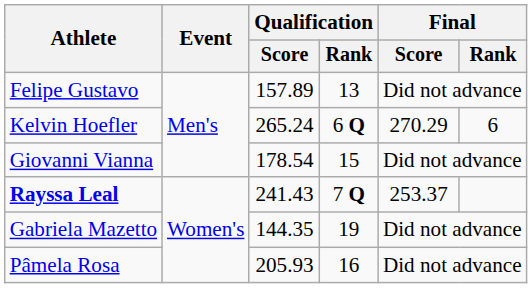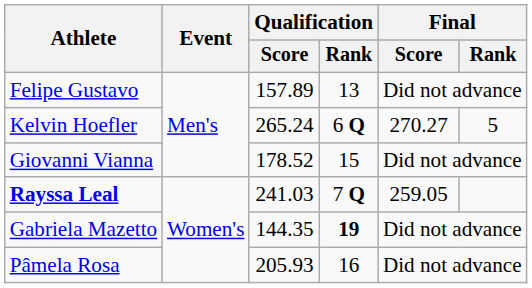Kelvin Hoefler | Final / Score: 270.29 -> 270.27
Kelvin Hoefler | Final / Rank: 6 -> 5
Giovanni Vianna | Qualification / Score: 178.54 -> 178.52
Rayssa Leal | Qualification / Score: 241.43 -> 241.03
Rayssa Leal | Final / Score: 253.37 -> 259.05
Gabriela Mazetto | Qualification / Rank: normal -> bold
